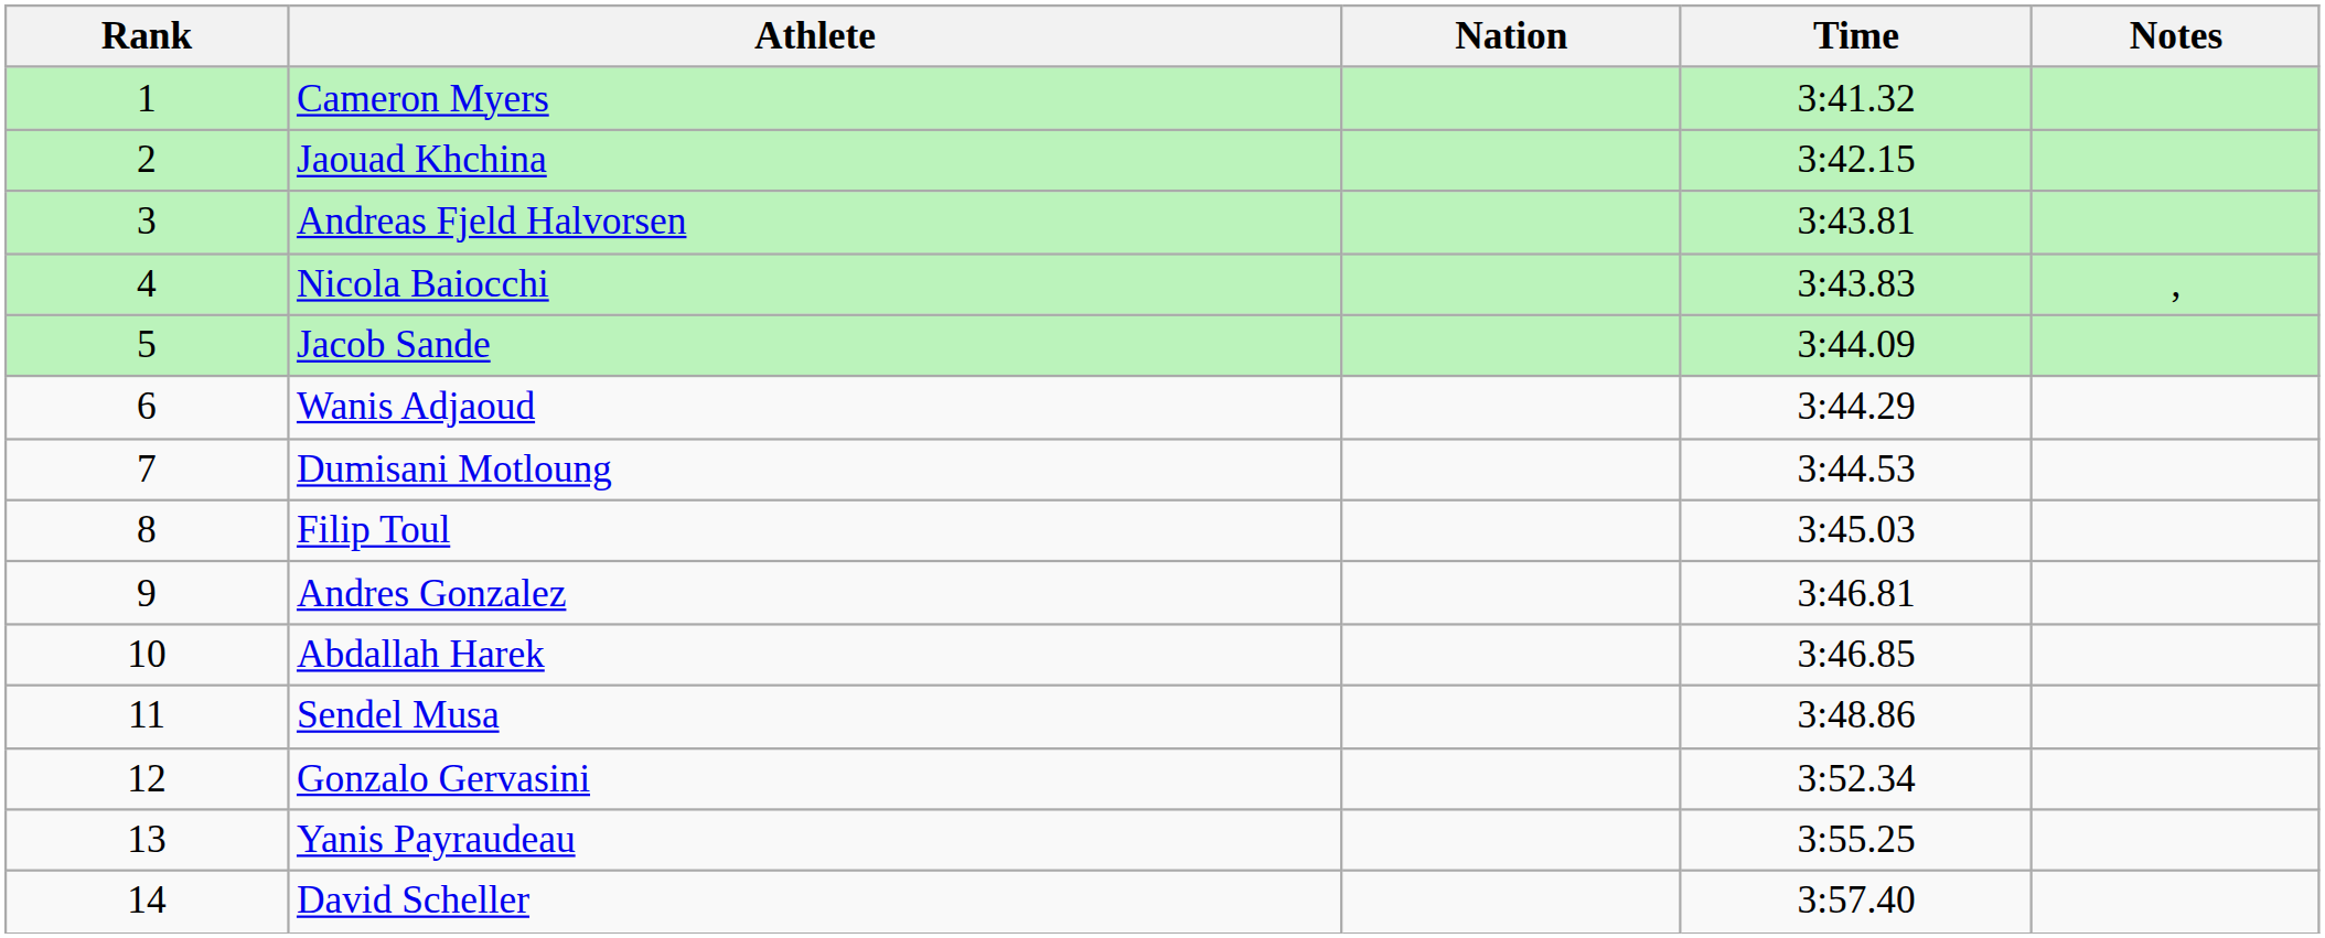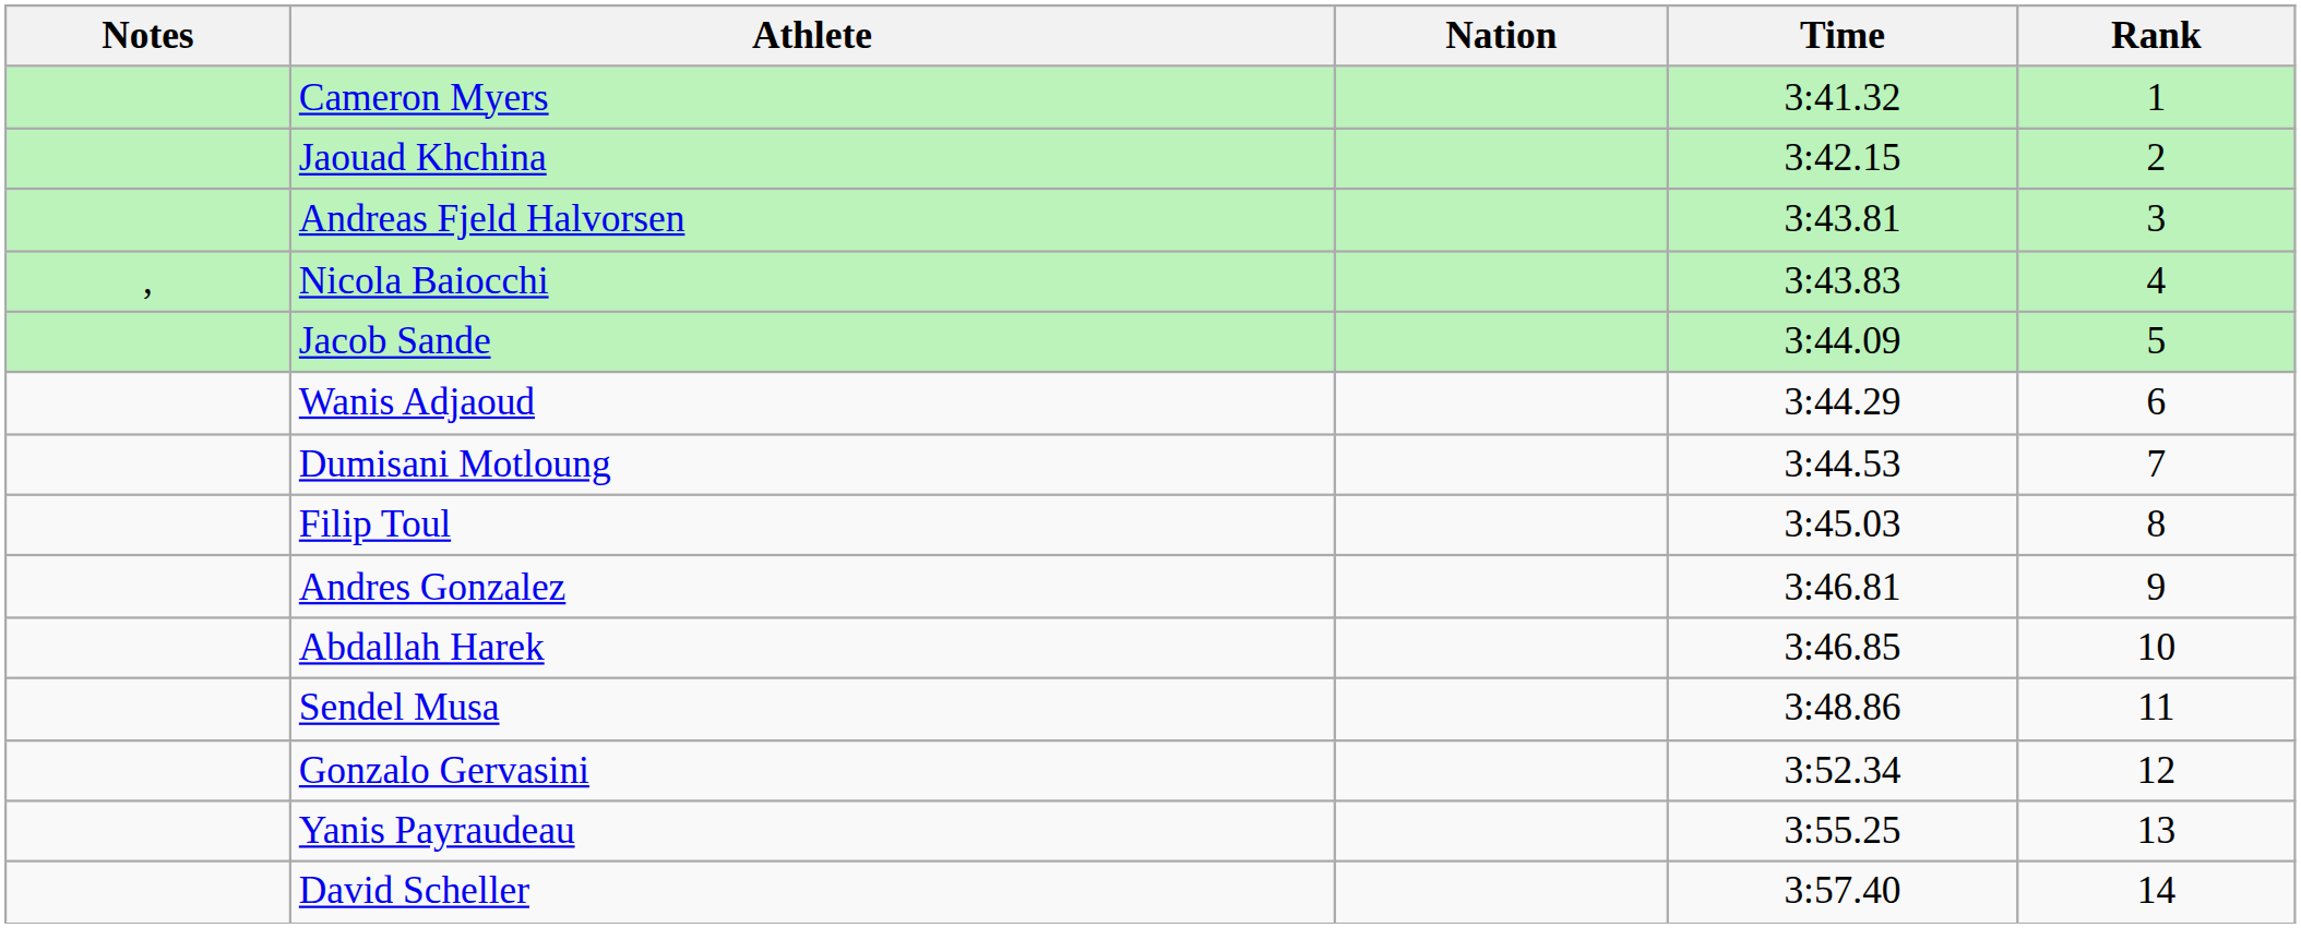columns swapped: Rank <-> Notes
